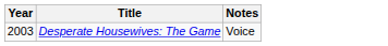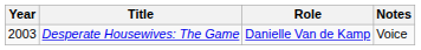+ column: Role | Danielle Van de Kamp
